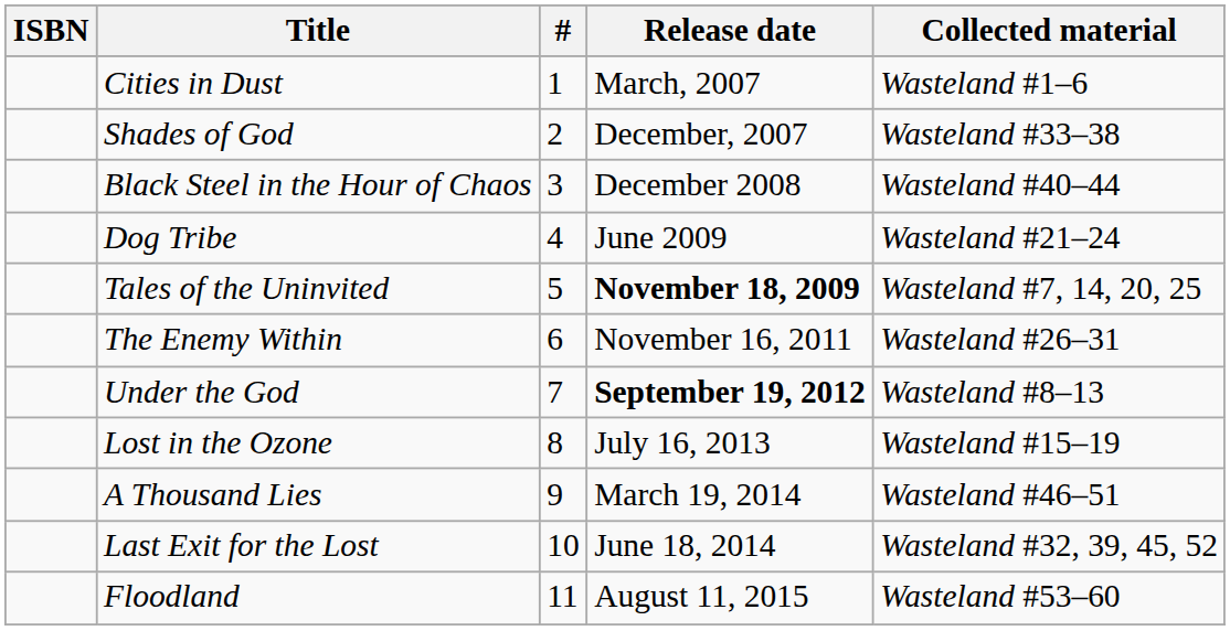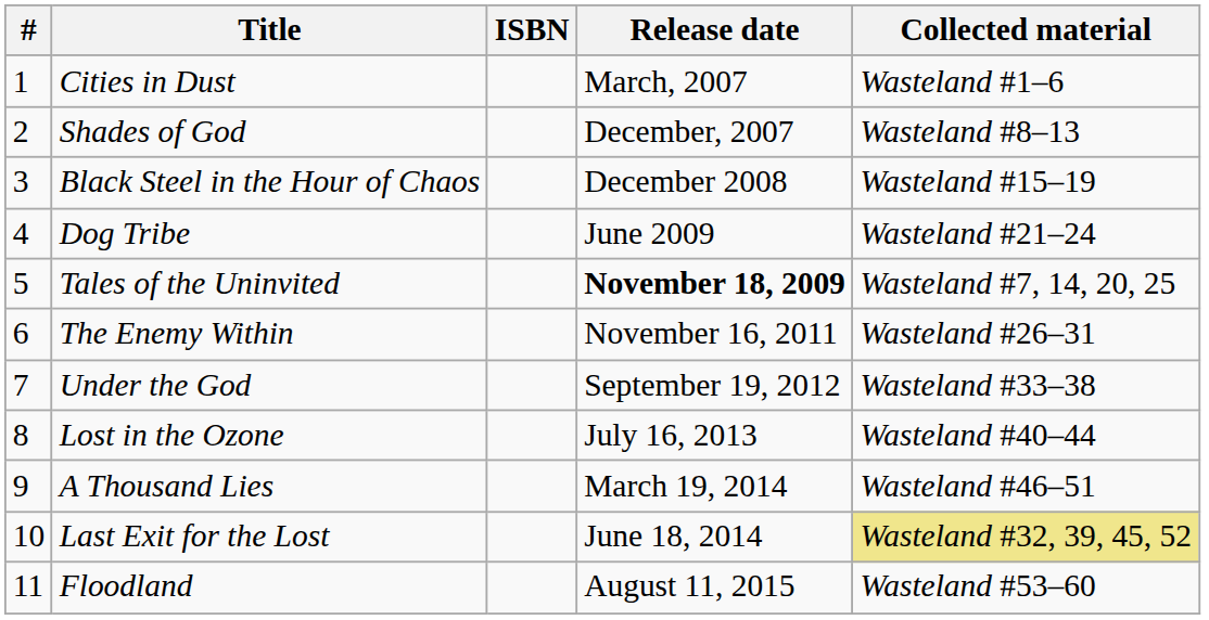columns swapped: # <-> ISBN
Shades of God | Collected material: Wasteland #33–38 -> Wasteland #8–13
Black Steel in the Hour of Chaos | Collected material: Wasteland #40–44 -> Wasteland #15–19
Under the God | Release date: bold -> normal
Under the God | Collected material: Wasteland #8–13 -> Wasteland #33–38
Lost in the Ozone | Collected material: Wasteland #15–19 -> Wasteland #40–44
Last Exit for the Lost | Collected material: no background -> khaki background
